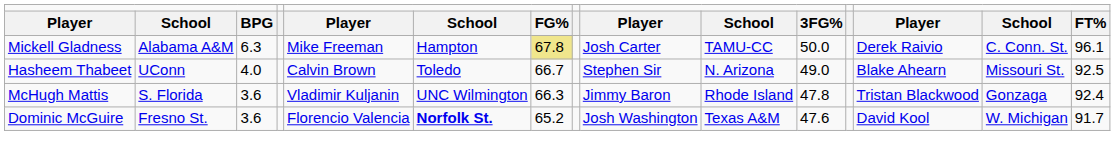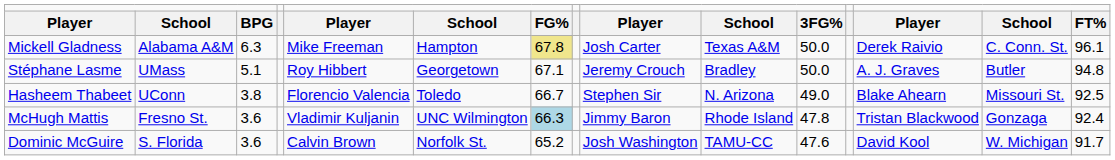Mickell Gladness | column 10: TAMU-CC -> Texas A&M
+ row: Stéphane Lasme | UMass | 5.1 | Roy Hibbert | Georgetown | 67.1 | Jeremy Crouch | Bradley | 50.0 | A. J. Graves | Butler | 94.8
Hasheem Thabeet | column 3: 4.0 -> 3.8
Hasheem Thabeet | column 5: Calvin Brown -> Florencio Valencia
McHugh Mattis | column 2: S. Florida -> Fresno St.
McHugh Mattis | column 7: no background -> lightblue background
Dominic McGuire | column 2: Fresno St. -> S. Florida
Dominic McGuire | column 5: Florencio Valencia -> Calvin Brown
Dominic McGuire | column 6: bold -> normal
Dominic McGuire | column 10: Texas A&M -> TAMU-CC
